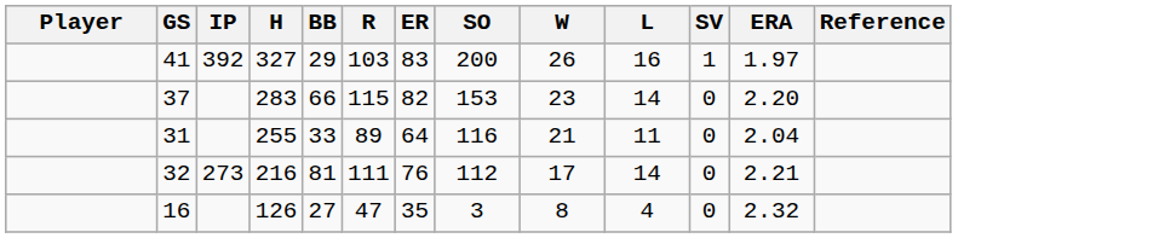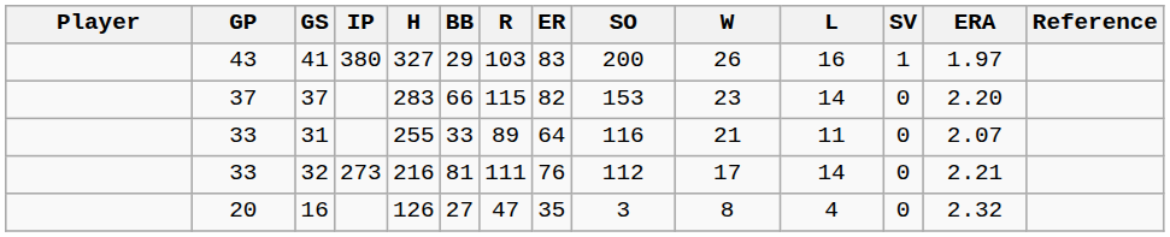+ column: GP | 43 | 37 | 33 | 33 | 20
41 | IP: 392 -> 380
31 | ERA: 2.04 -> 2.07
